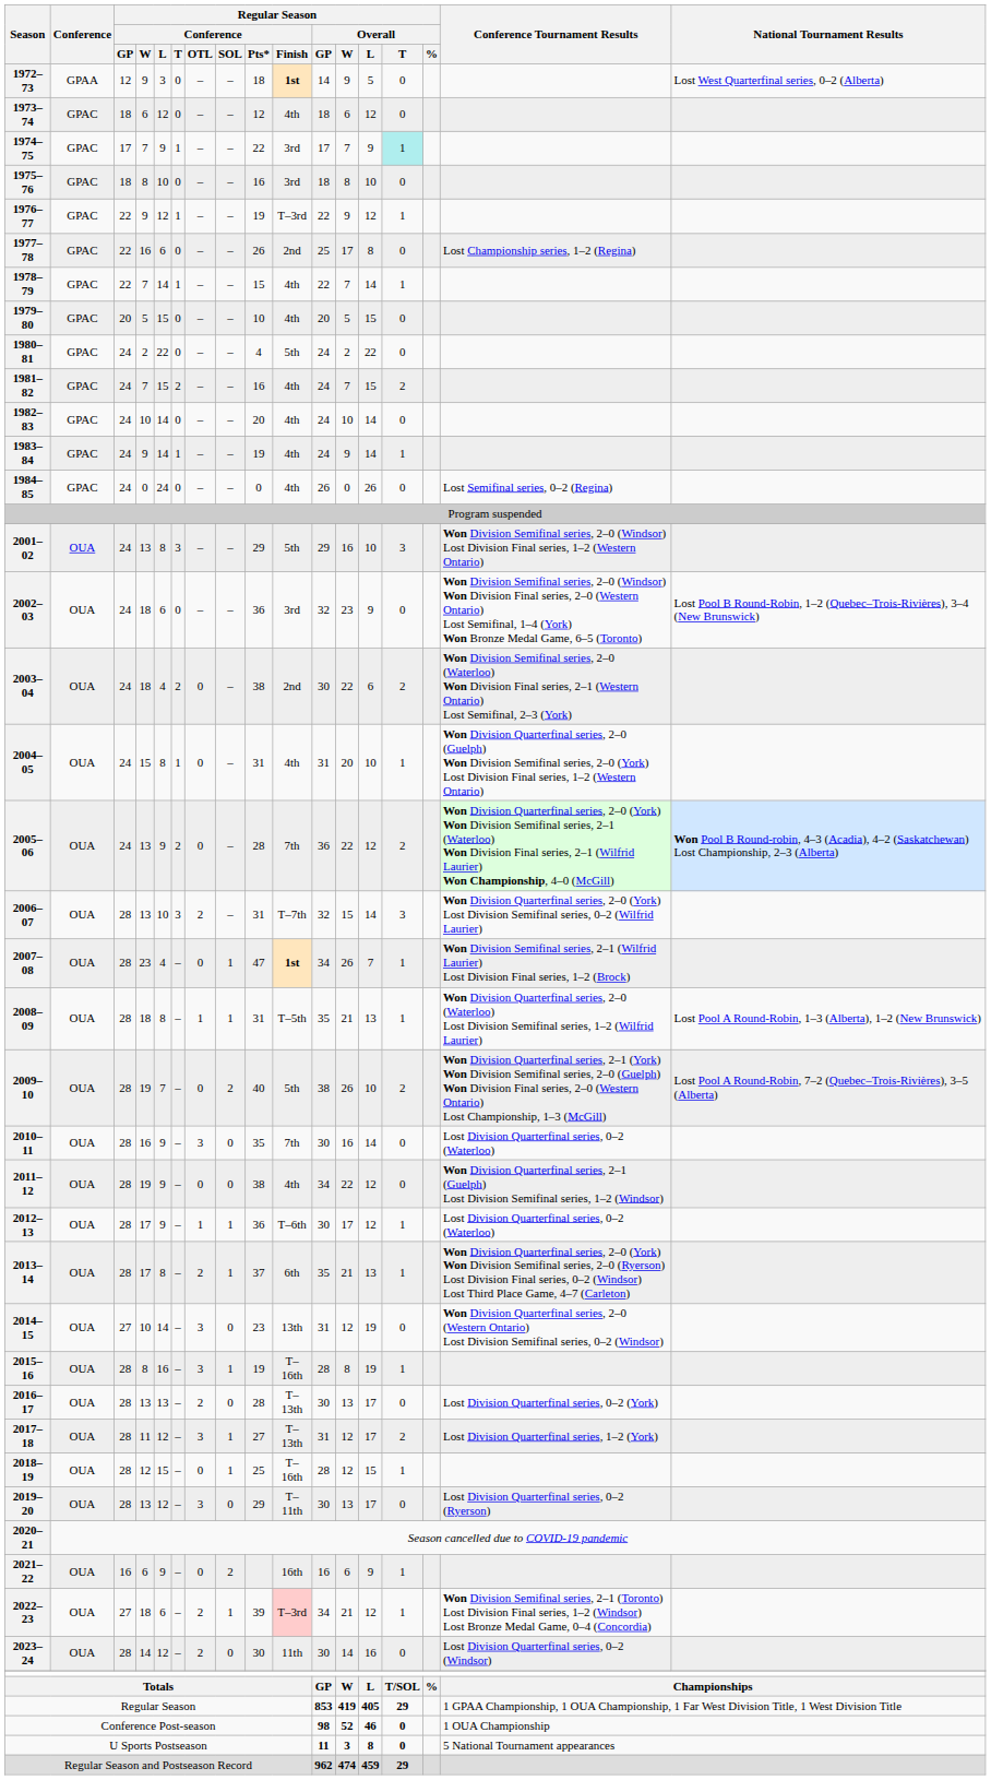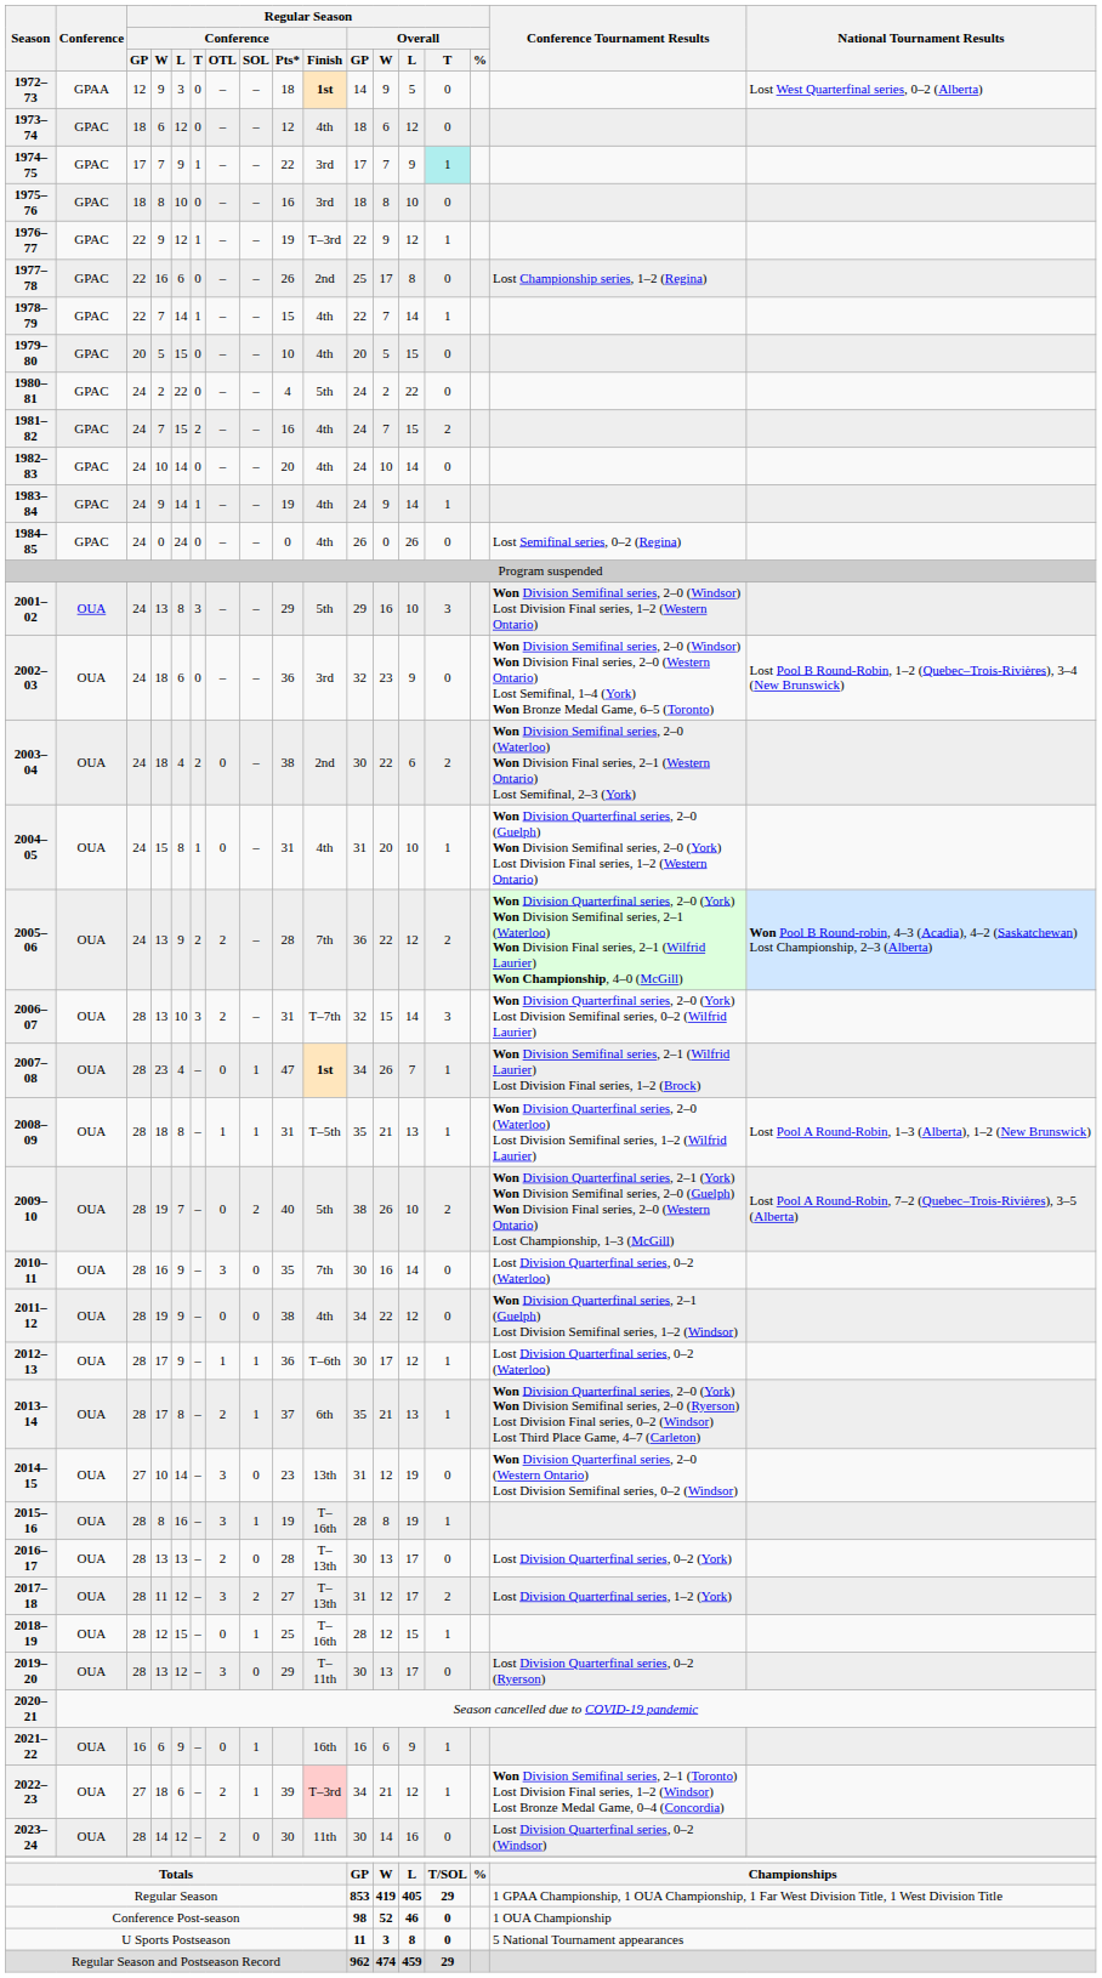2005–06 | Regular Season / Conference / OTL: 0 -> 2
2017–18 | Regular Season / Conference / SOL: 1 -> 2
2021–22 | Regular Season / Conference / SOL: 2 -> 1
